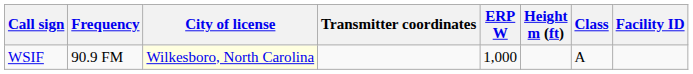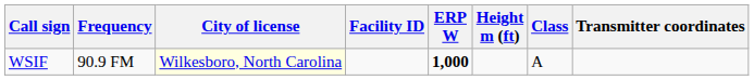columns swapped: Facility ID <-> Transmitter coordinates
WSIF | ERP W: normal -> bold
